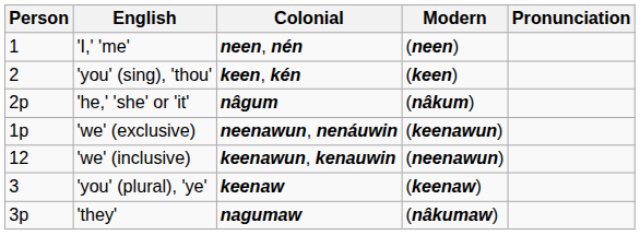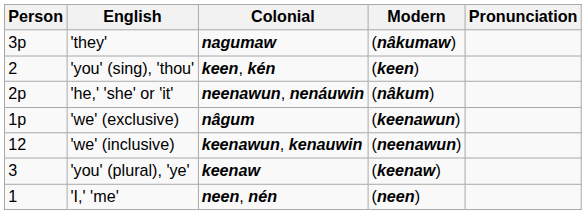rows swapped: 'I,' 'me' <-> 'they'
'he,' 'she' or 'it' | Colonial: nâgum -> neenawun, nenáuwin
'we' (exclusive) | Colonial: neenawun, nenáuwin -> nâgum
